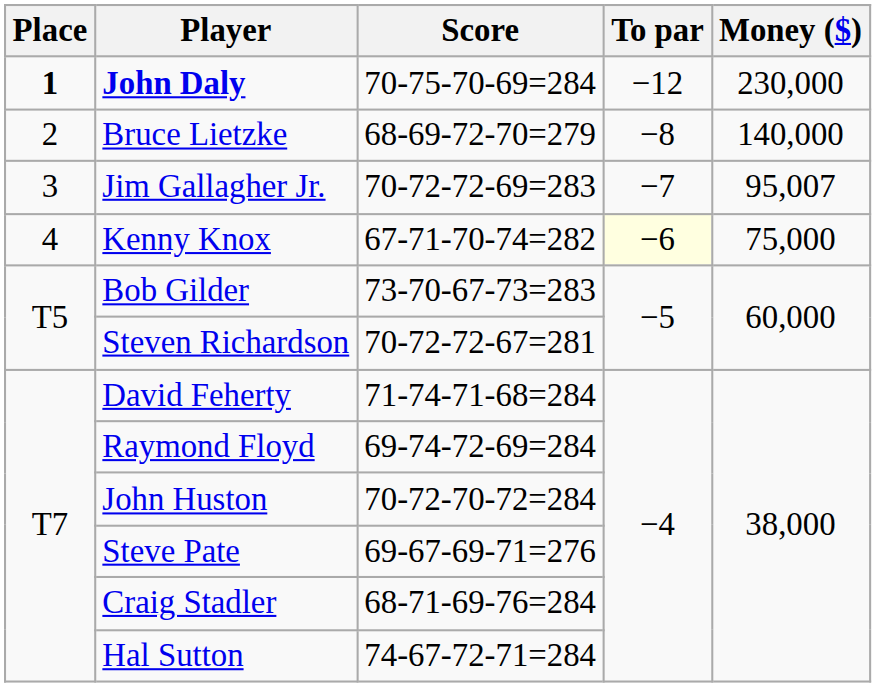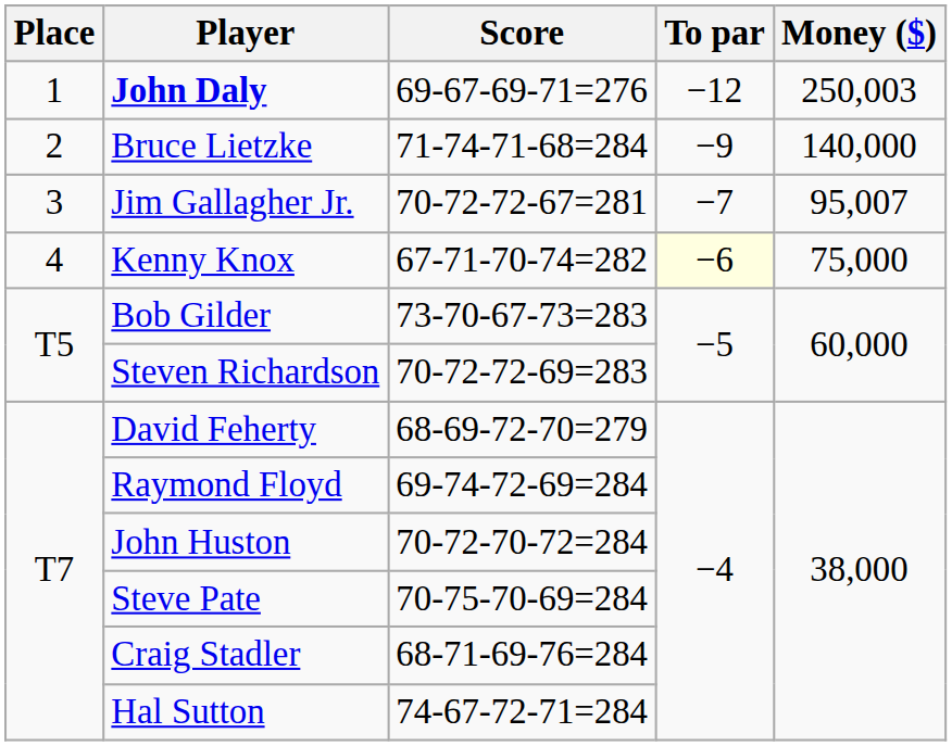John Daly | Place: bold -> normal
John Daly | Score: 70-75-70-69=284 -> 69-67-69-71=276
John Daly | Money ($): 230,000 -> 250,003
Bruce Lietzke | Score: 68-69-72-70=279 -> 71-74-71-68=284
Bruce Lietzke | To par: −8 -> −9
Jim Gallagher Jr. | Score: 70-72-72-69=283 -> 70-72-72-67=281
Steven Richardson | Score: 70-72-72-67=281 -> 70-72-72-69=283
David Feherty | Score: 71-74-71-68=284 -> 68-69-72-70=279
Steve Pate | Score: 69-67-69-71=276 -> 70-75-70-69=284
